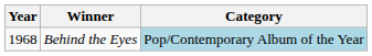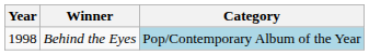Behind the Eyes | Year: 1968 -> 1998
